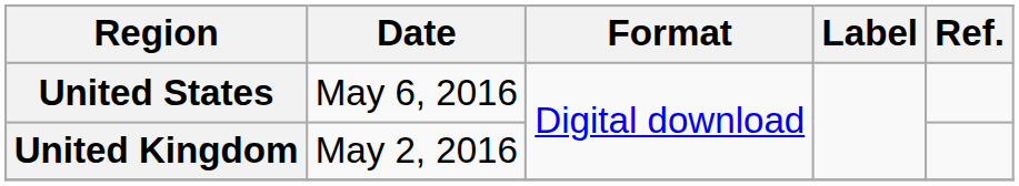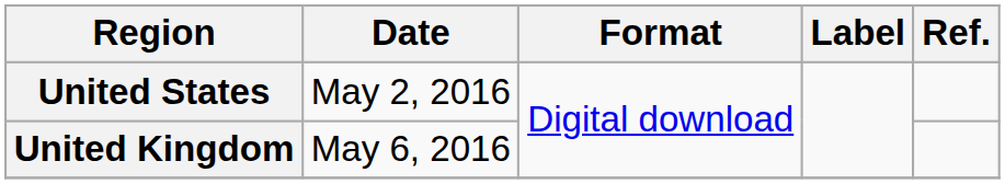United States | Date: May 6, 2016 -> May 2, 2016
United Kingdom | Date: May 2, 2016 -> May 6, 2016
